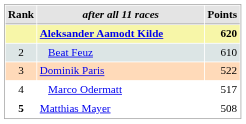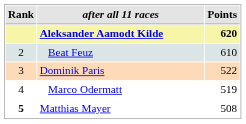Marco Odermatt | Points: 517 -> 519
